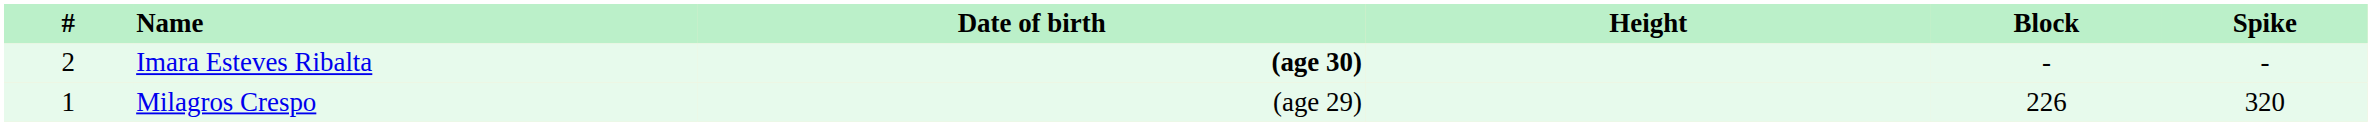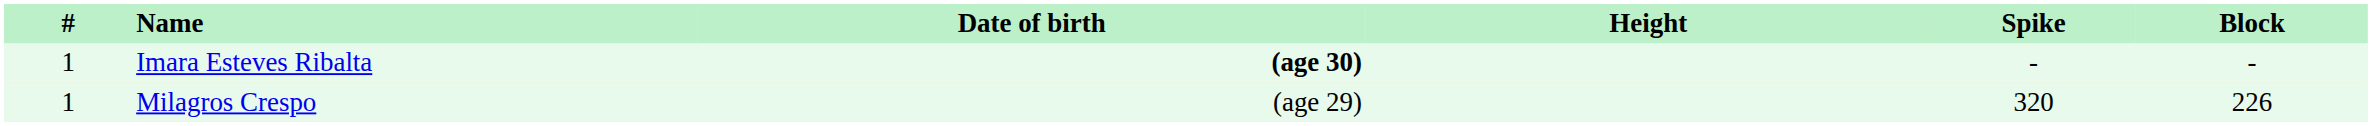columns swapped: Spike <-> Block
Imara Esteves Ribalta | #: 2 -> 1
